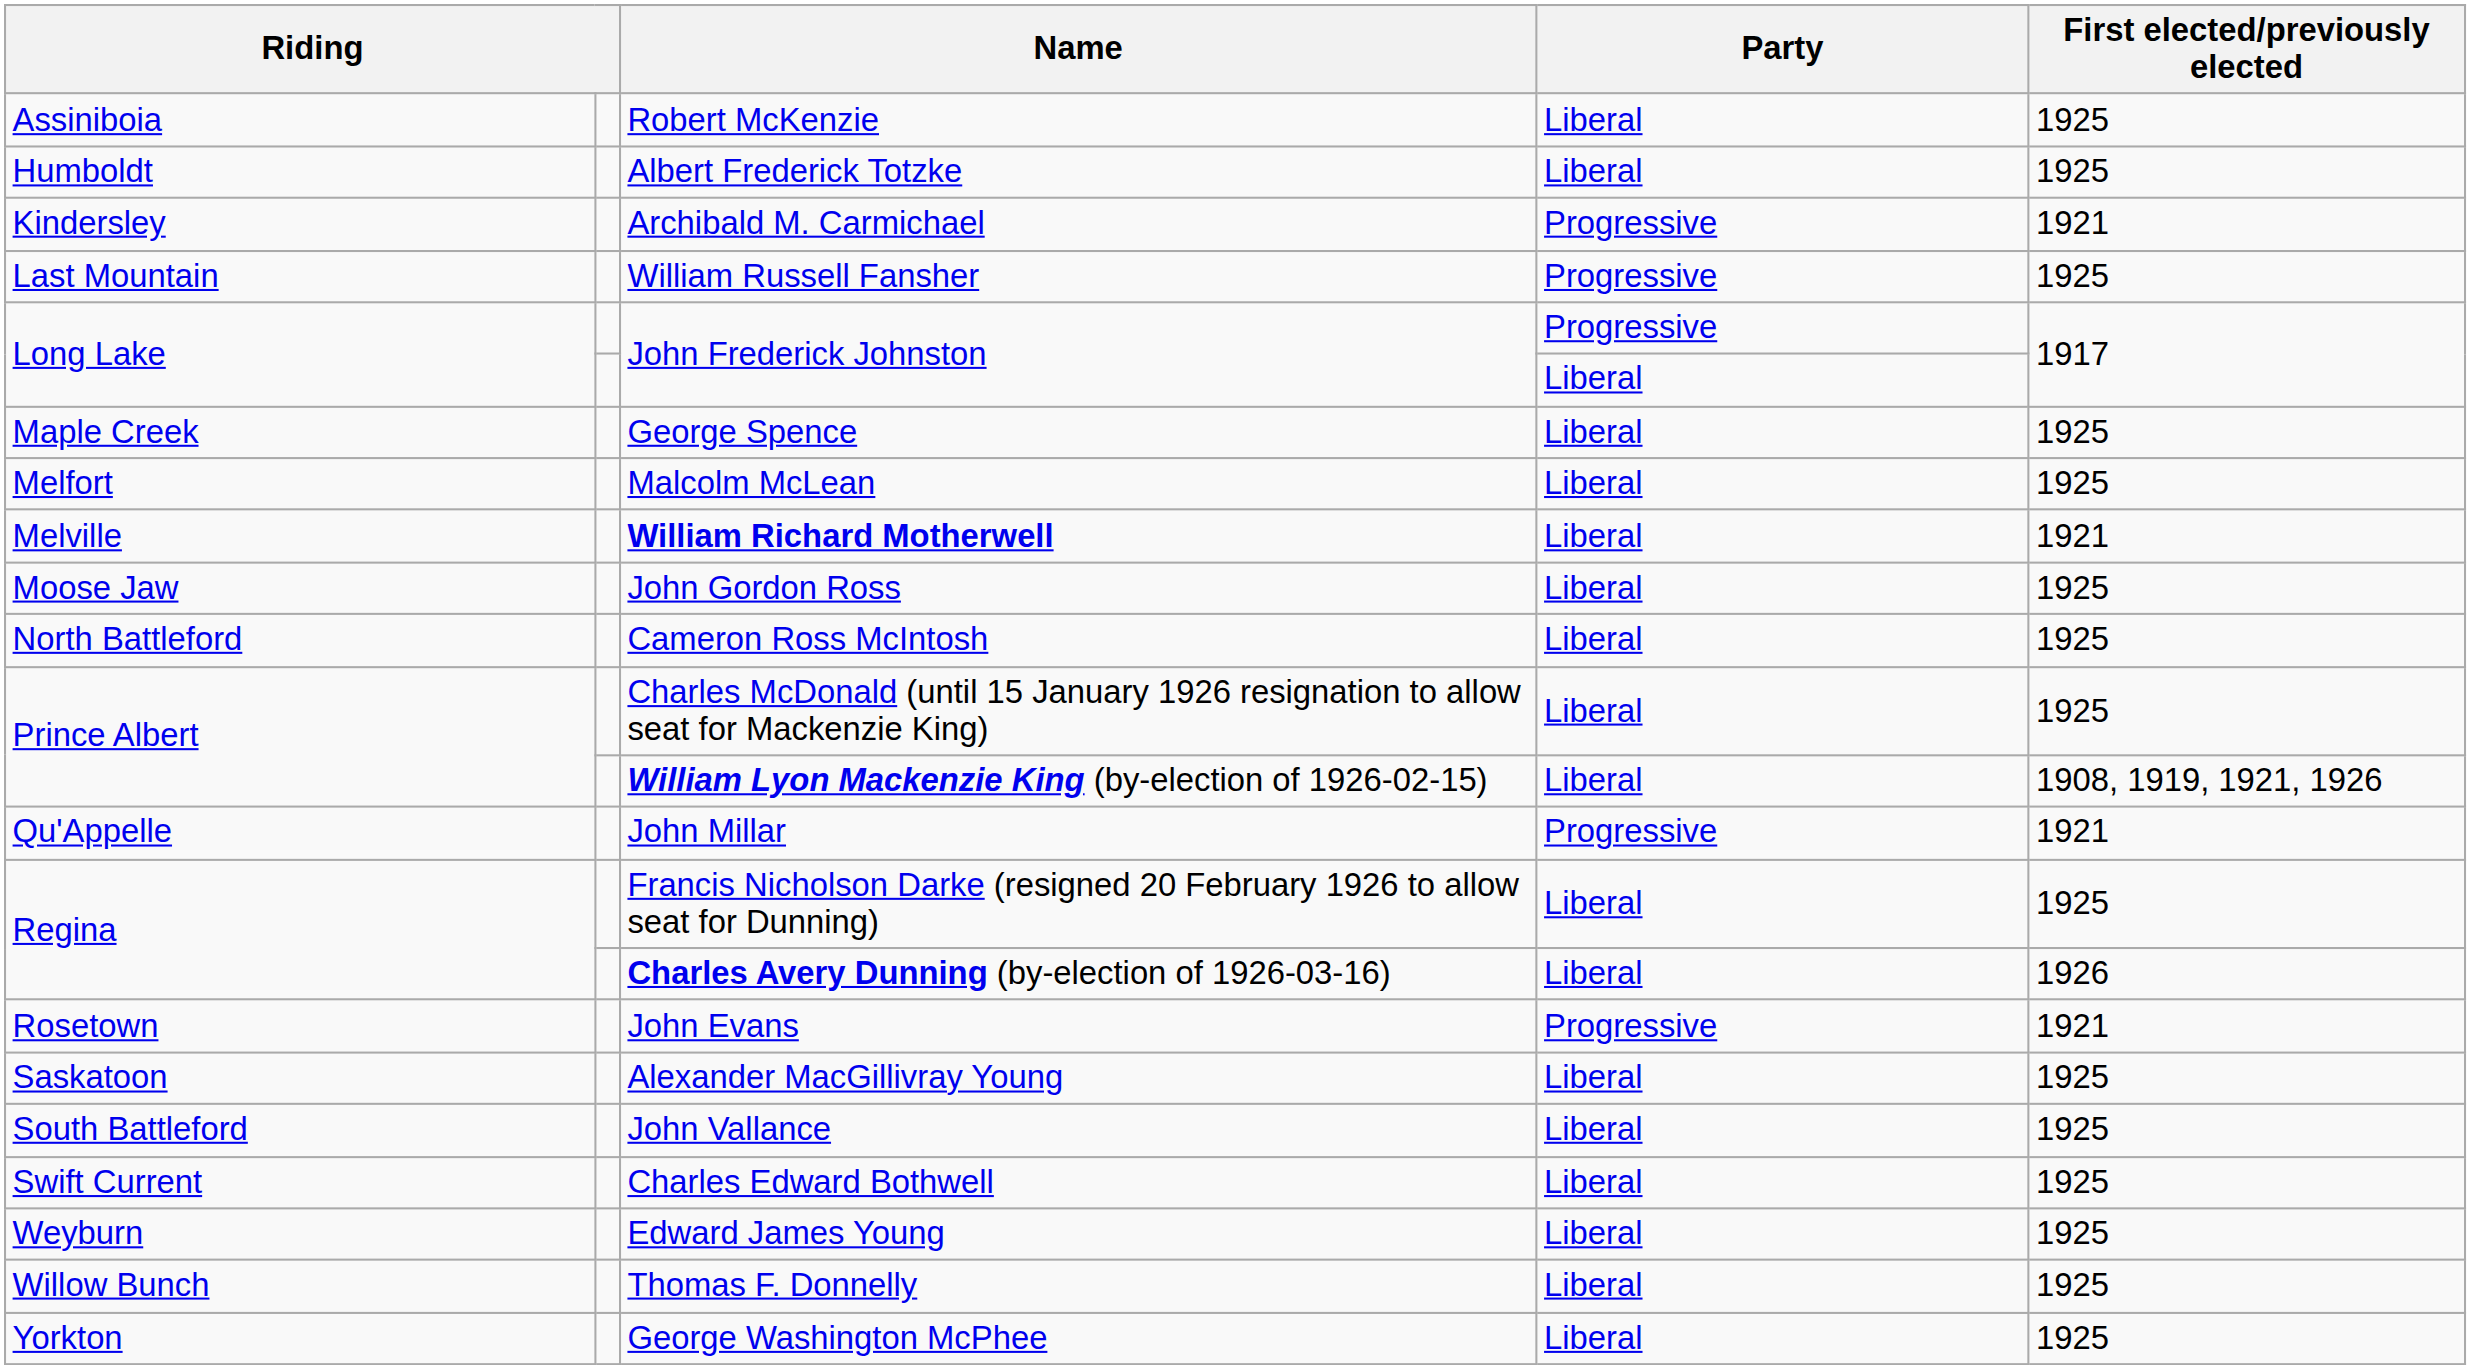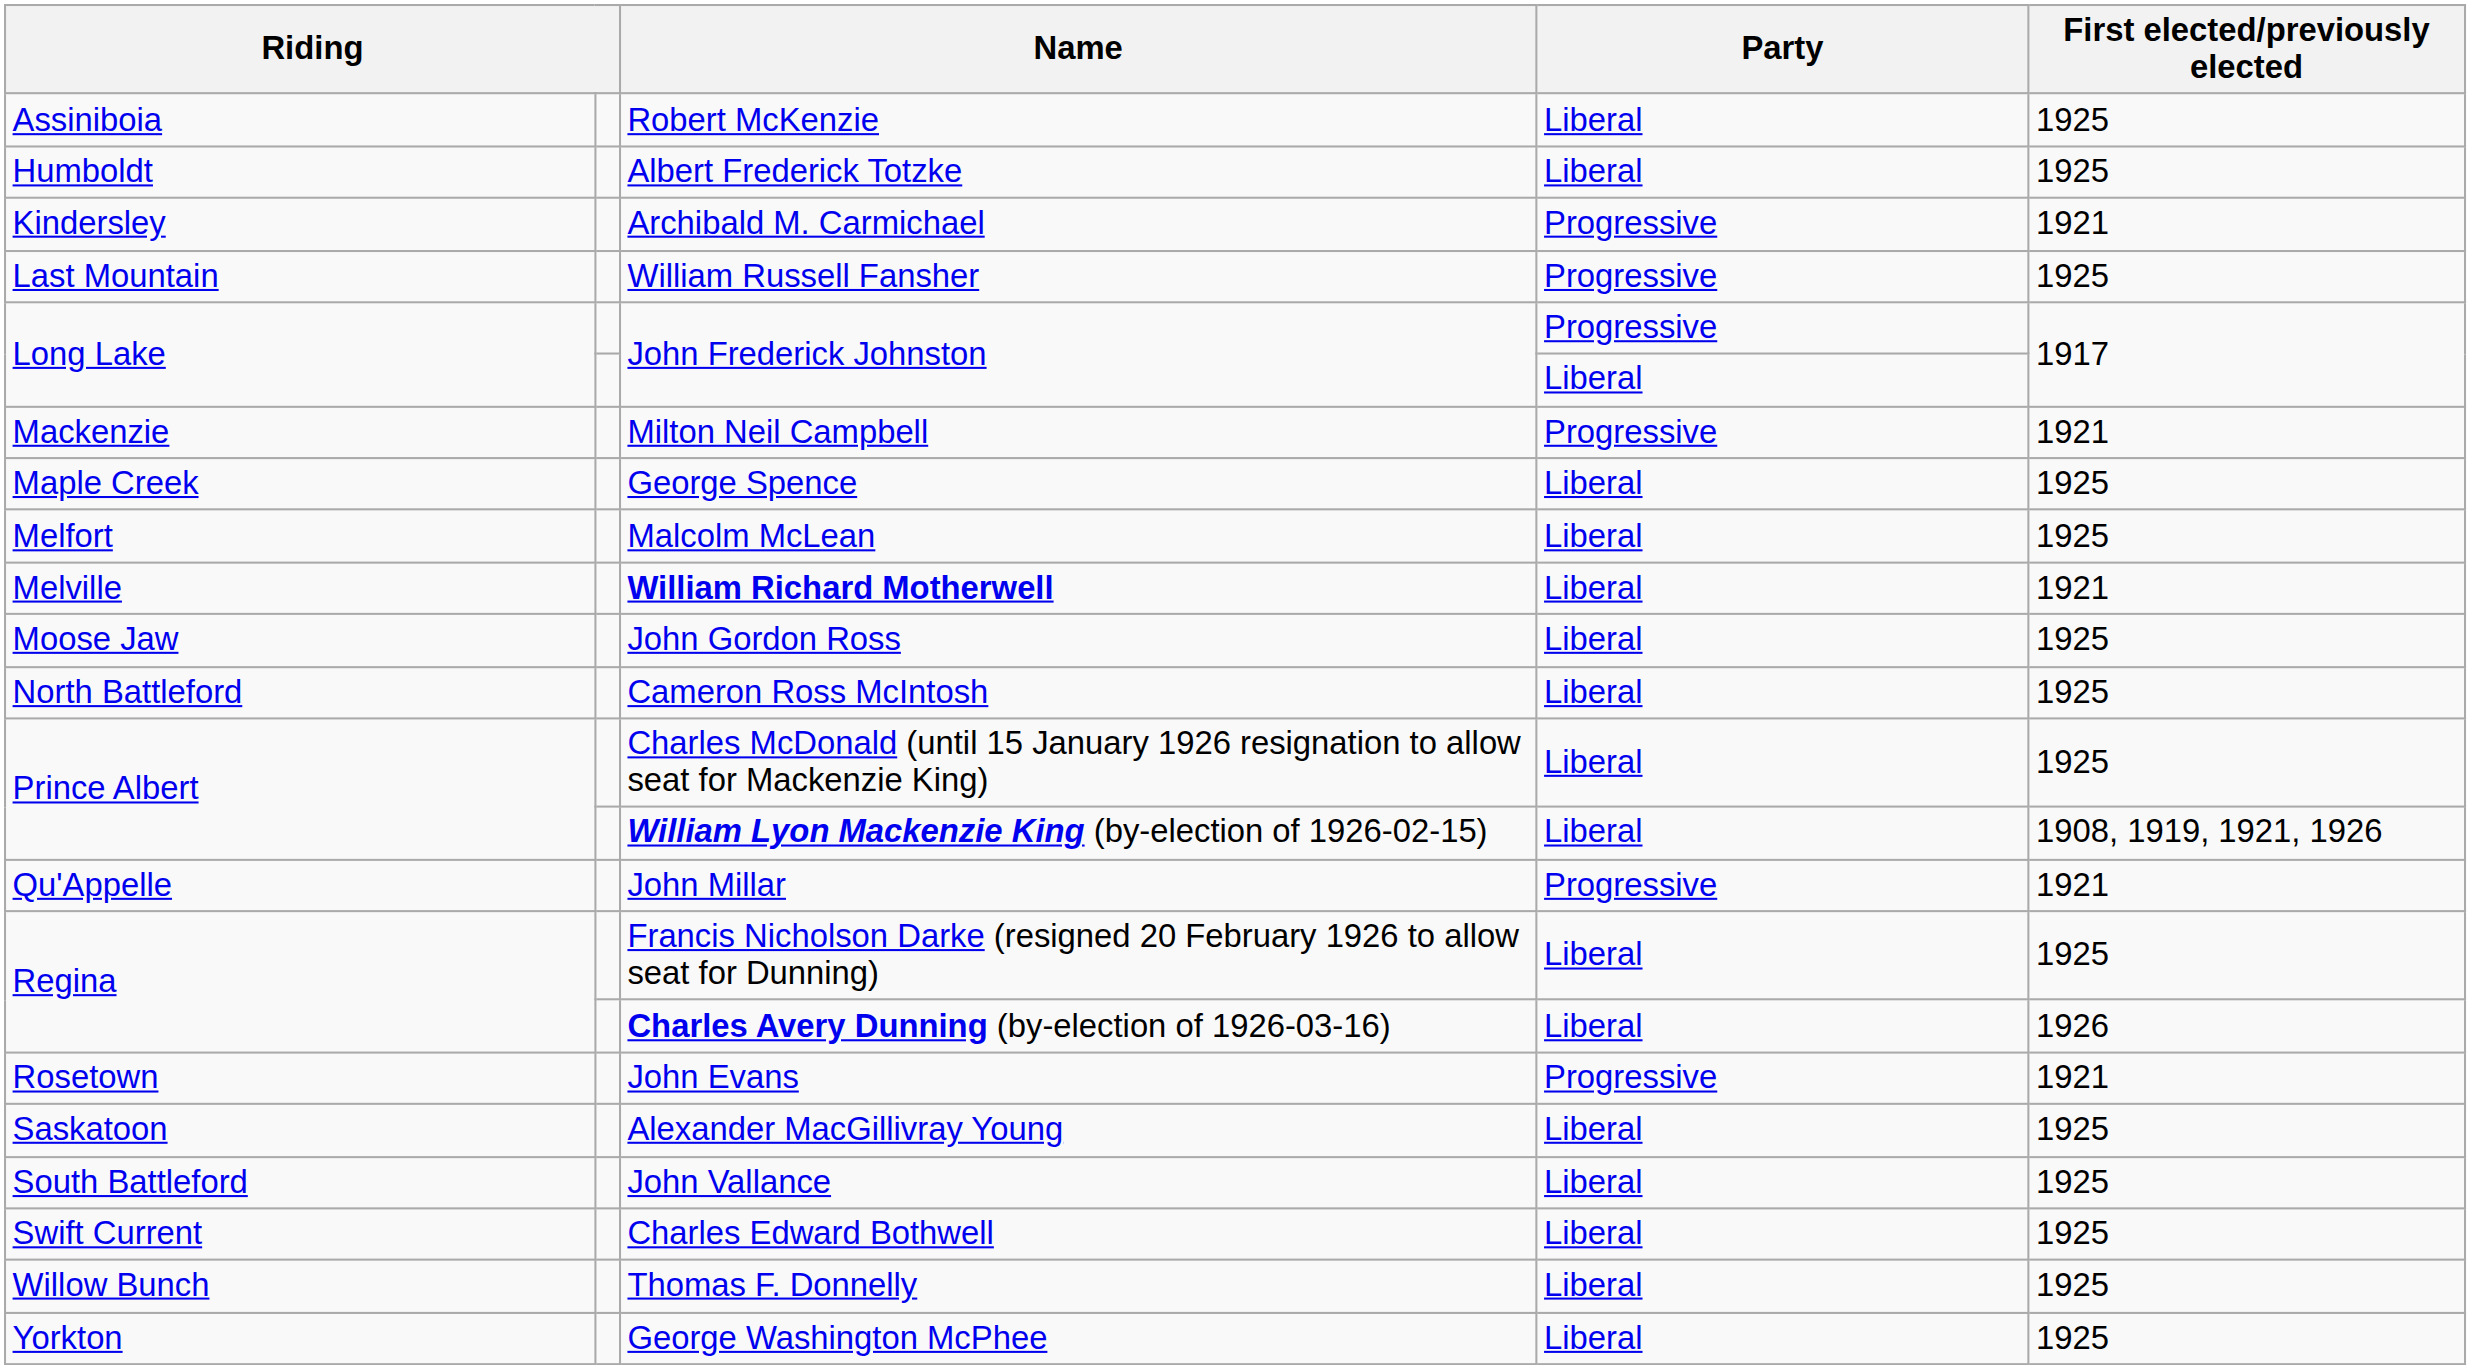+ row: Mackenzie | Milton Neil Campbell | Progressive | 1921
- row: Weyburn | Edward James Young | Liberal | 1925
